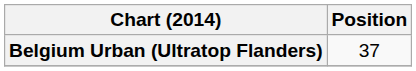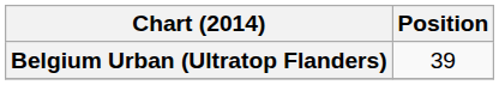Belgium Urban (Ultratop Flanders) | Position: 37 -> 39
